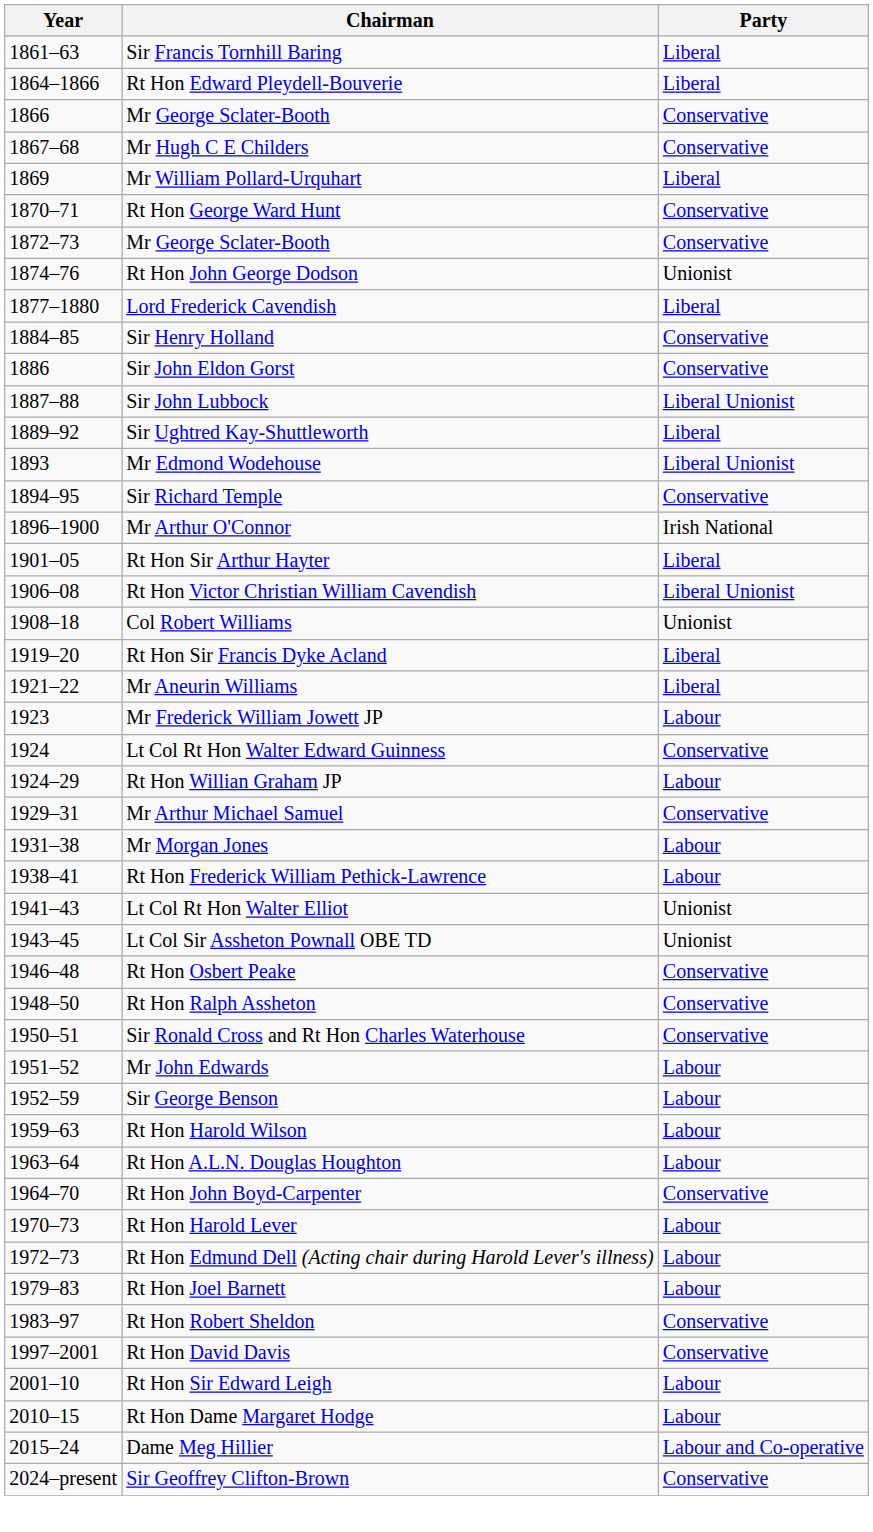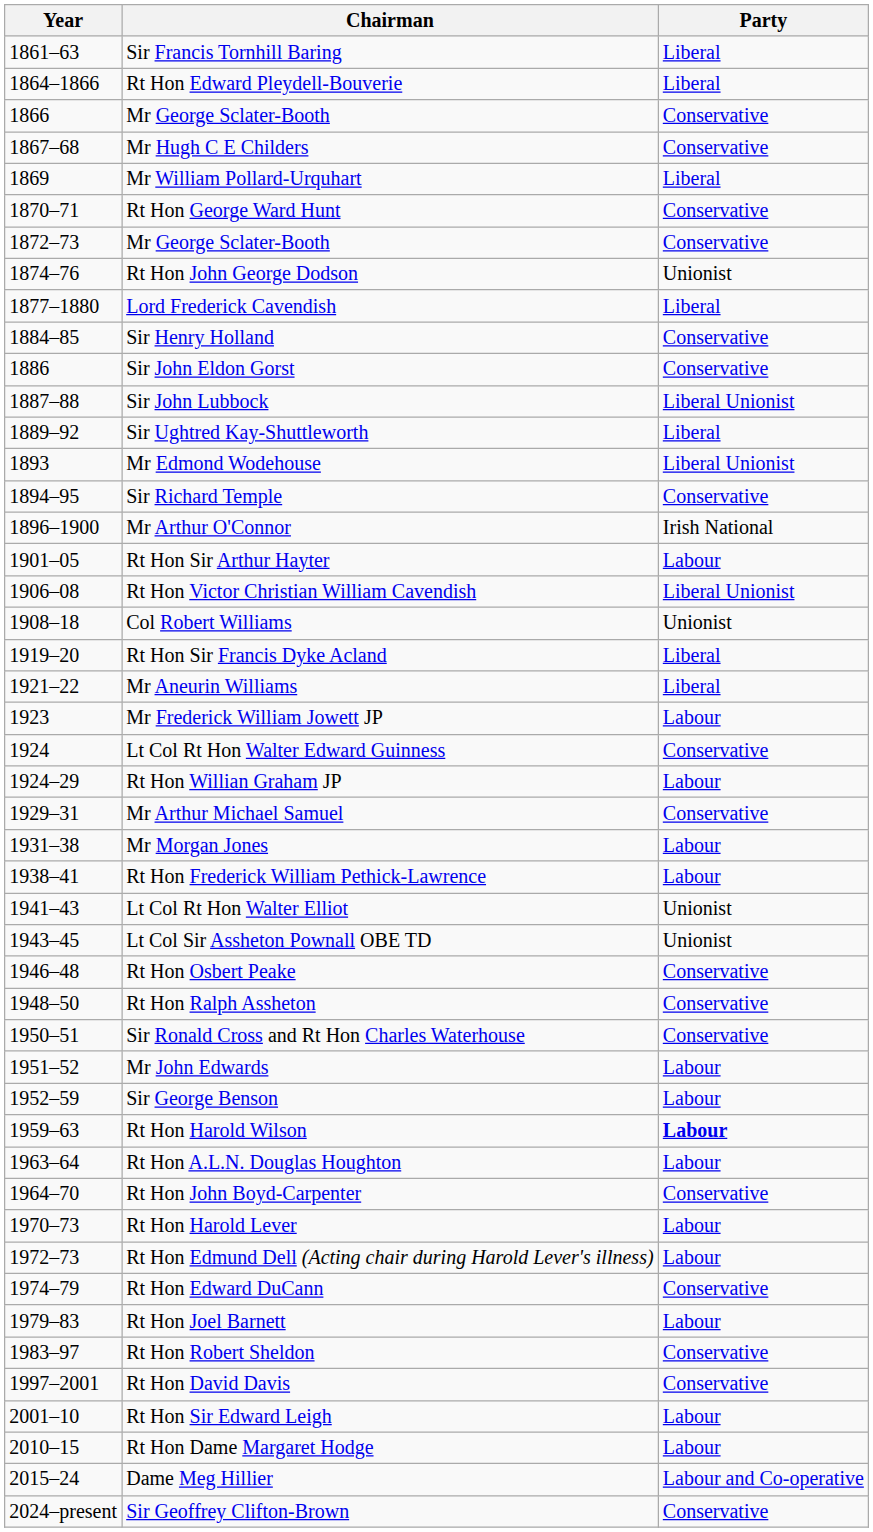Rt Hon Sir Arthur Hayter | Party: Liberal -> Labour
Rt Hon Harold Wilson | Party: normal -> bold
+ row: 1974–79 | Rt Hon Edward DuCann | Conservative
